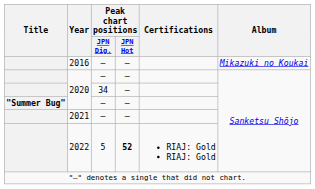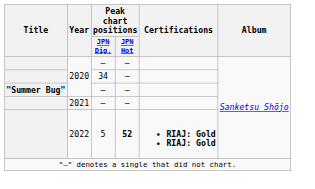- row: 2016 | — | — | Mikazuki no Koukai
2022 | Certifications: normal -> bold
